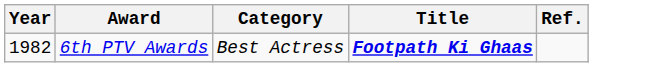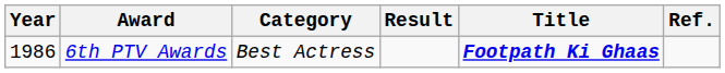+ column: Result
6th PTV Awards | Year: 1982 -> 1986
